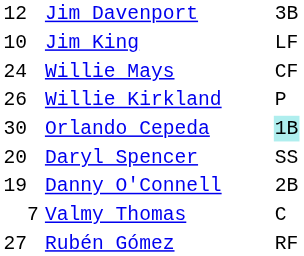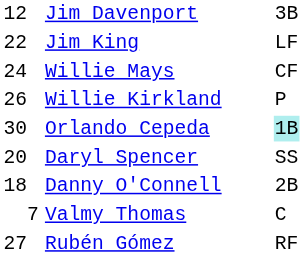Jim King | column 1: 10 -> 22
Danny O'Connell | column 1: 19 -> 18
